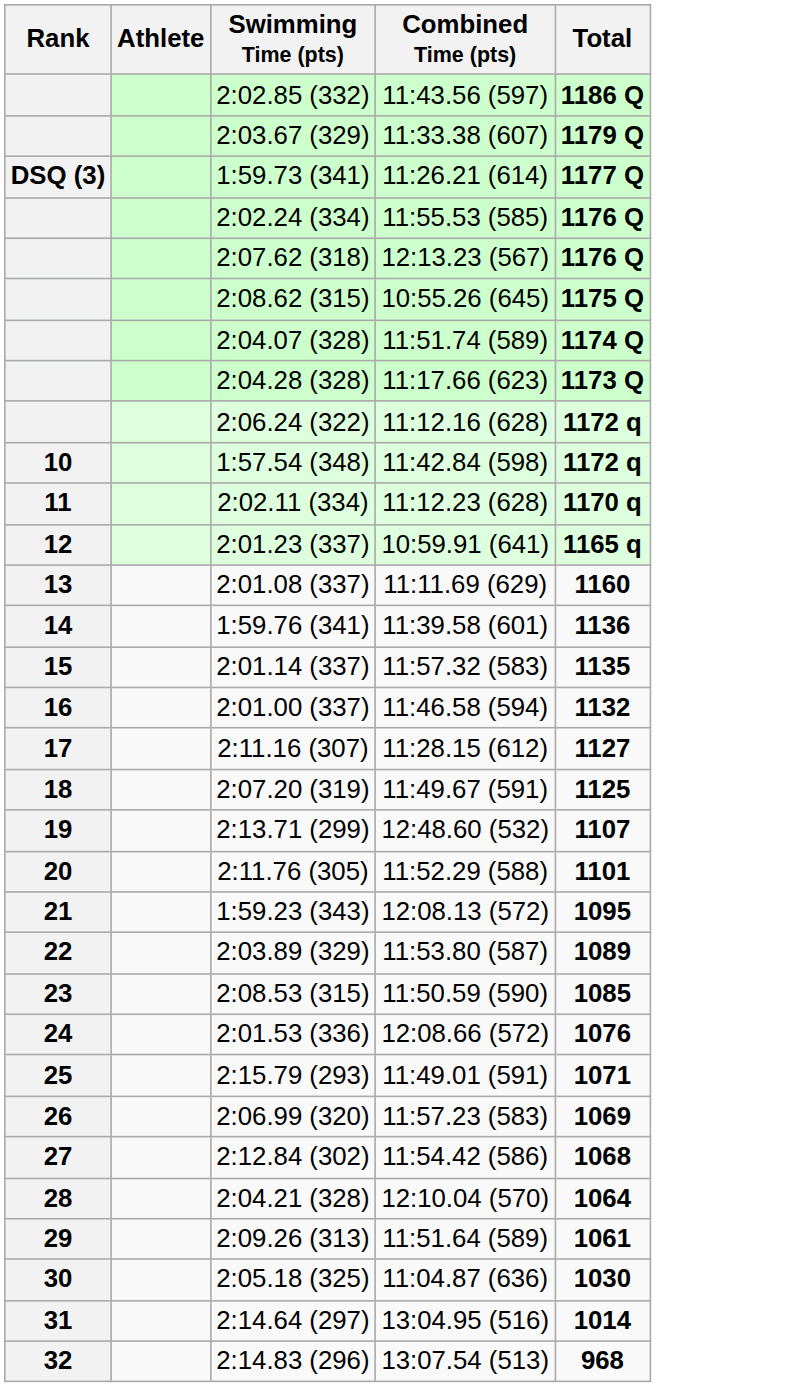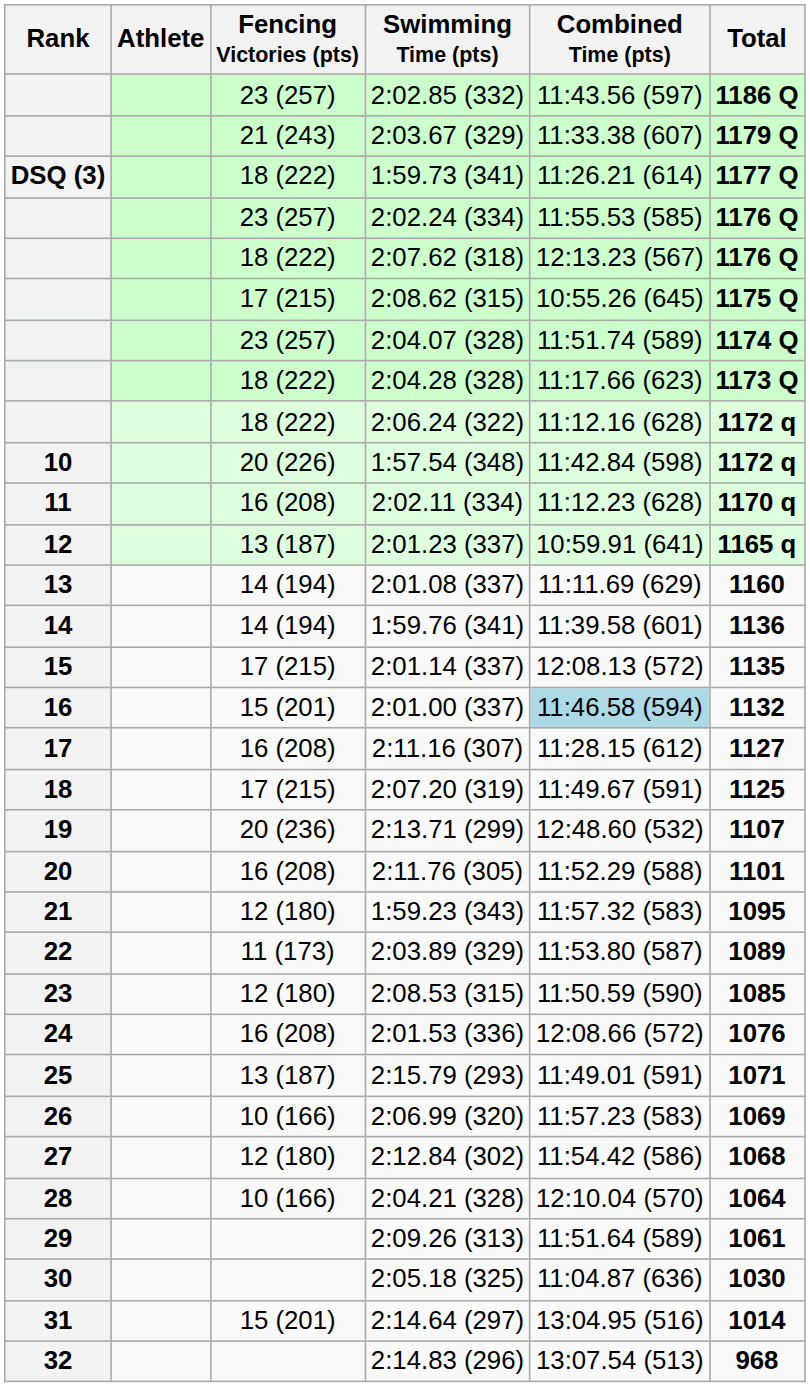+ column: Fencing Victories (pts) | 23 (257) | 21 (243) | 18 (222) | 23 (257) | 18 (222) | 17 (215) | 23 (257) | 18 (222) | 18 (222) | 20 (226) | 16 (208) | 13 (187) | 14 (194) | 14 (194) | 17 (215) | 15 (201) | 16 (208) | 17 (215) | 20 (236) | 16 (208) | 12 (180) | 11 (173) | 12 (180) | 16 (208) | 13 (187) | 10 (166) | 12 (180) | 10 (166) | 15 (201)
2:01.14 (337) | Combined Time (pts): 11:57.32 (583) -> 12:08.13 (572)
2:01.00 (337) | Combined Time (pts): no background -> lightblue background
1:59.23 (343) | Combined Time (pts): 12:08.13 (572) -> 11:57.32 (583)
